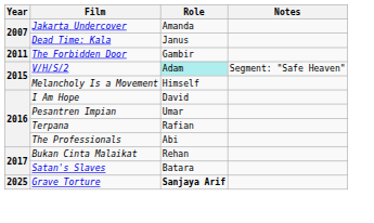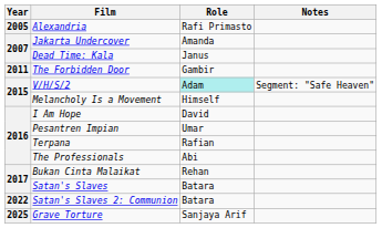+ row: 2005 | Alexandria | Rafi Primasto
+ row: 2022 | Satan's Slaves 2: Communion | Batara
Grave Torture | Role: bold -> normal
